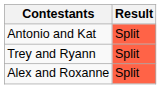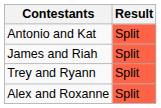+ row: James and Riah | Split
